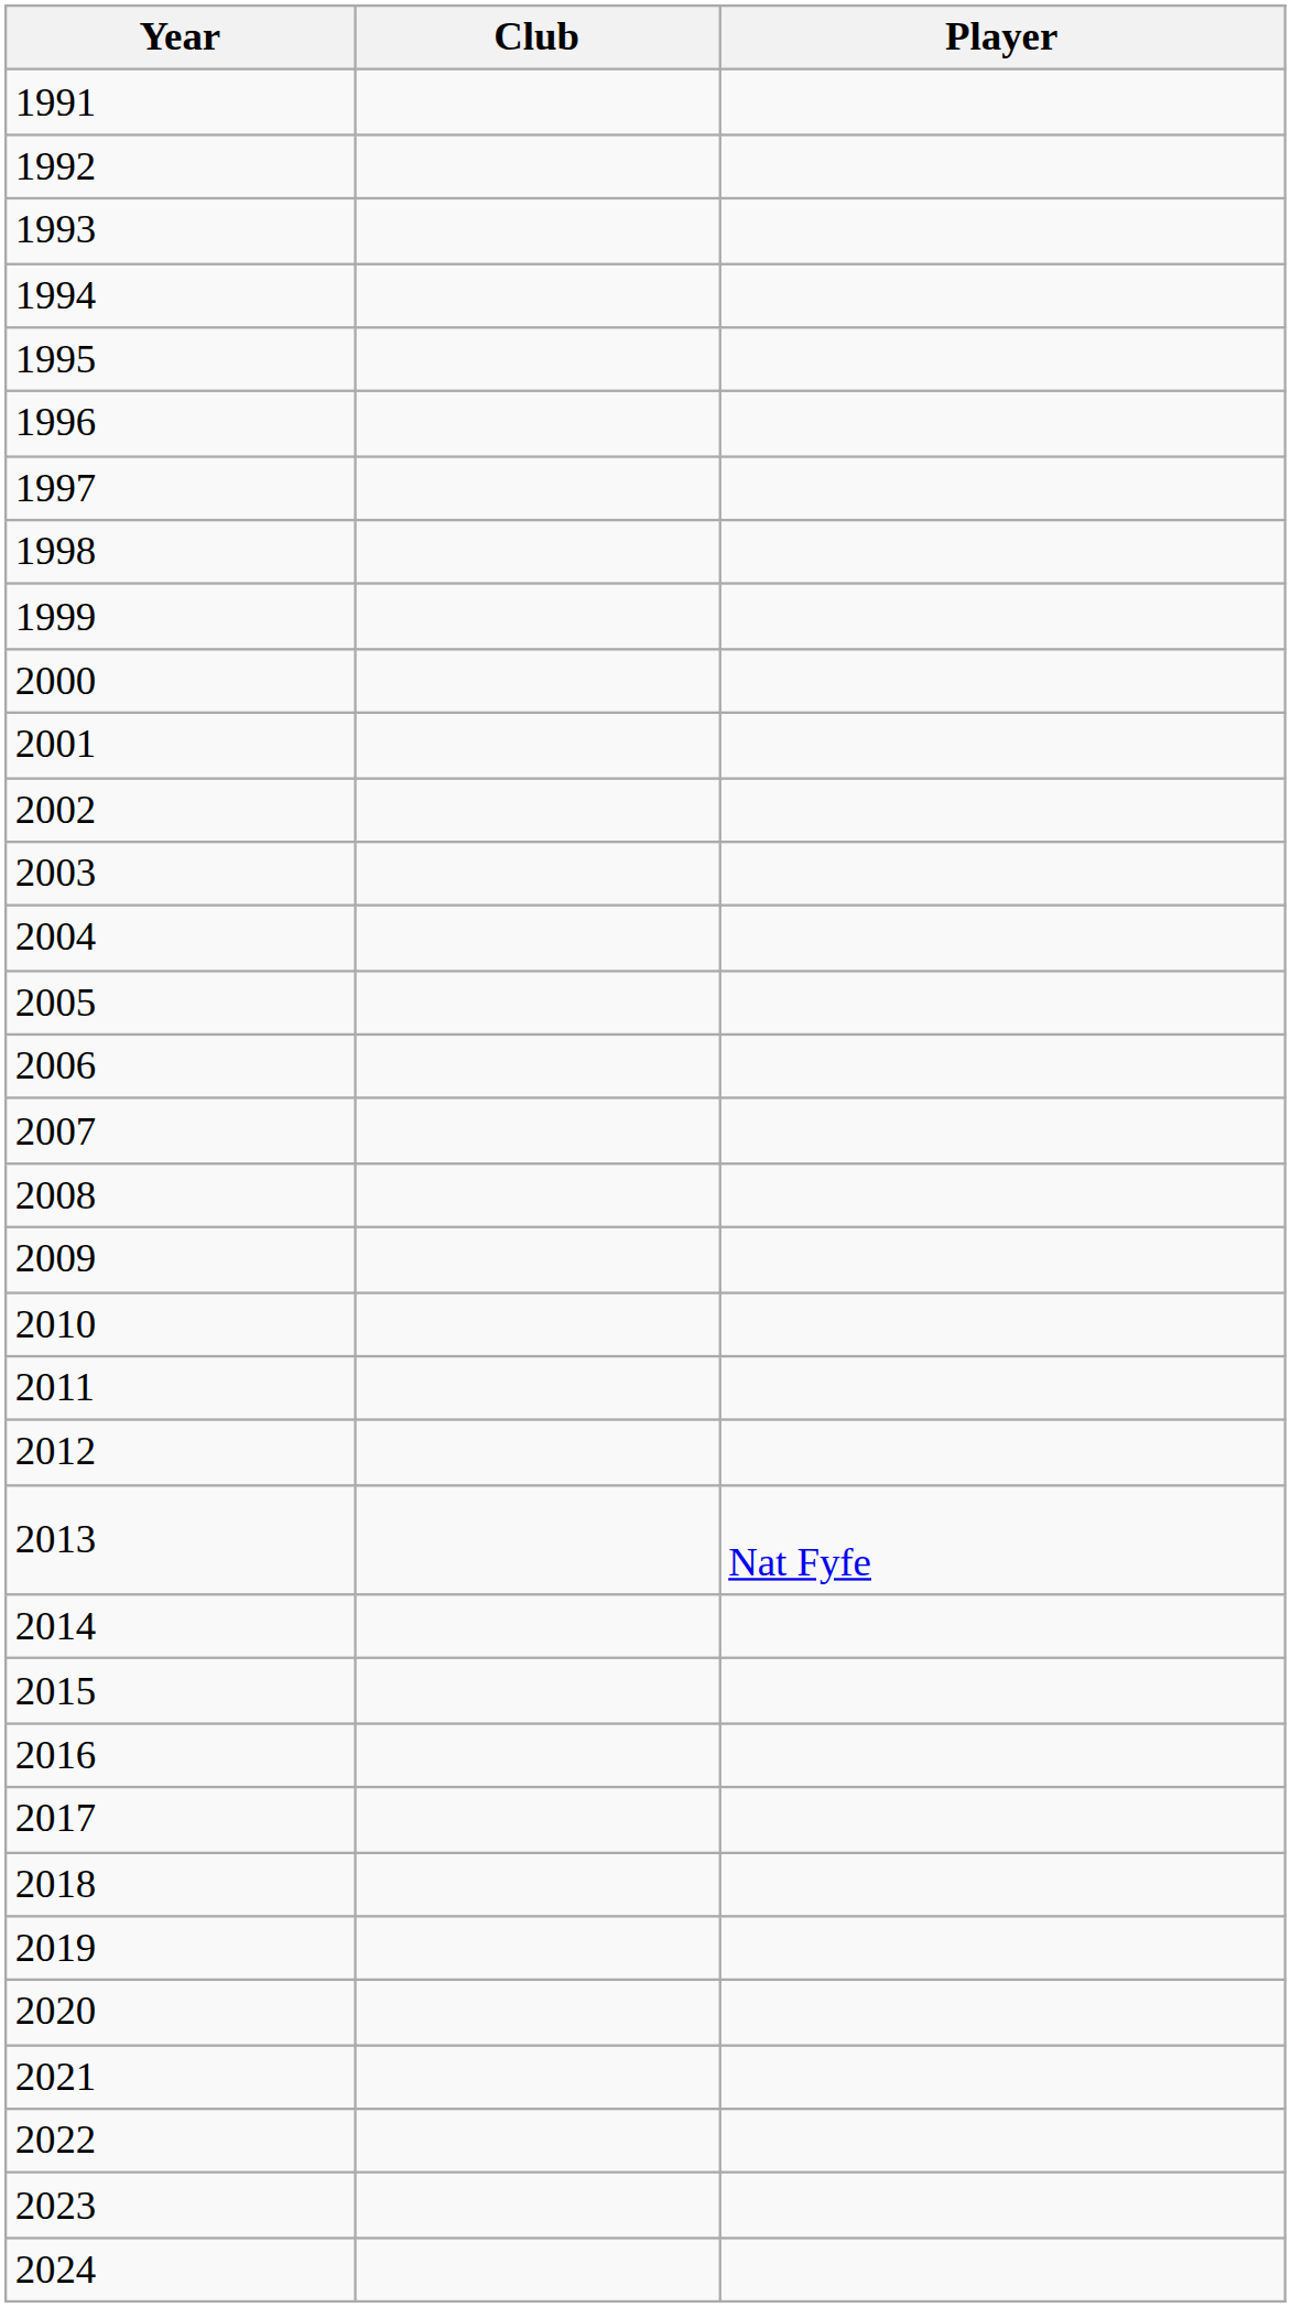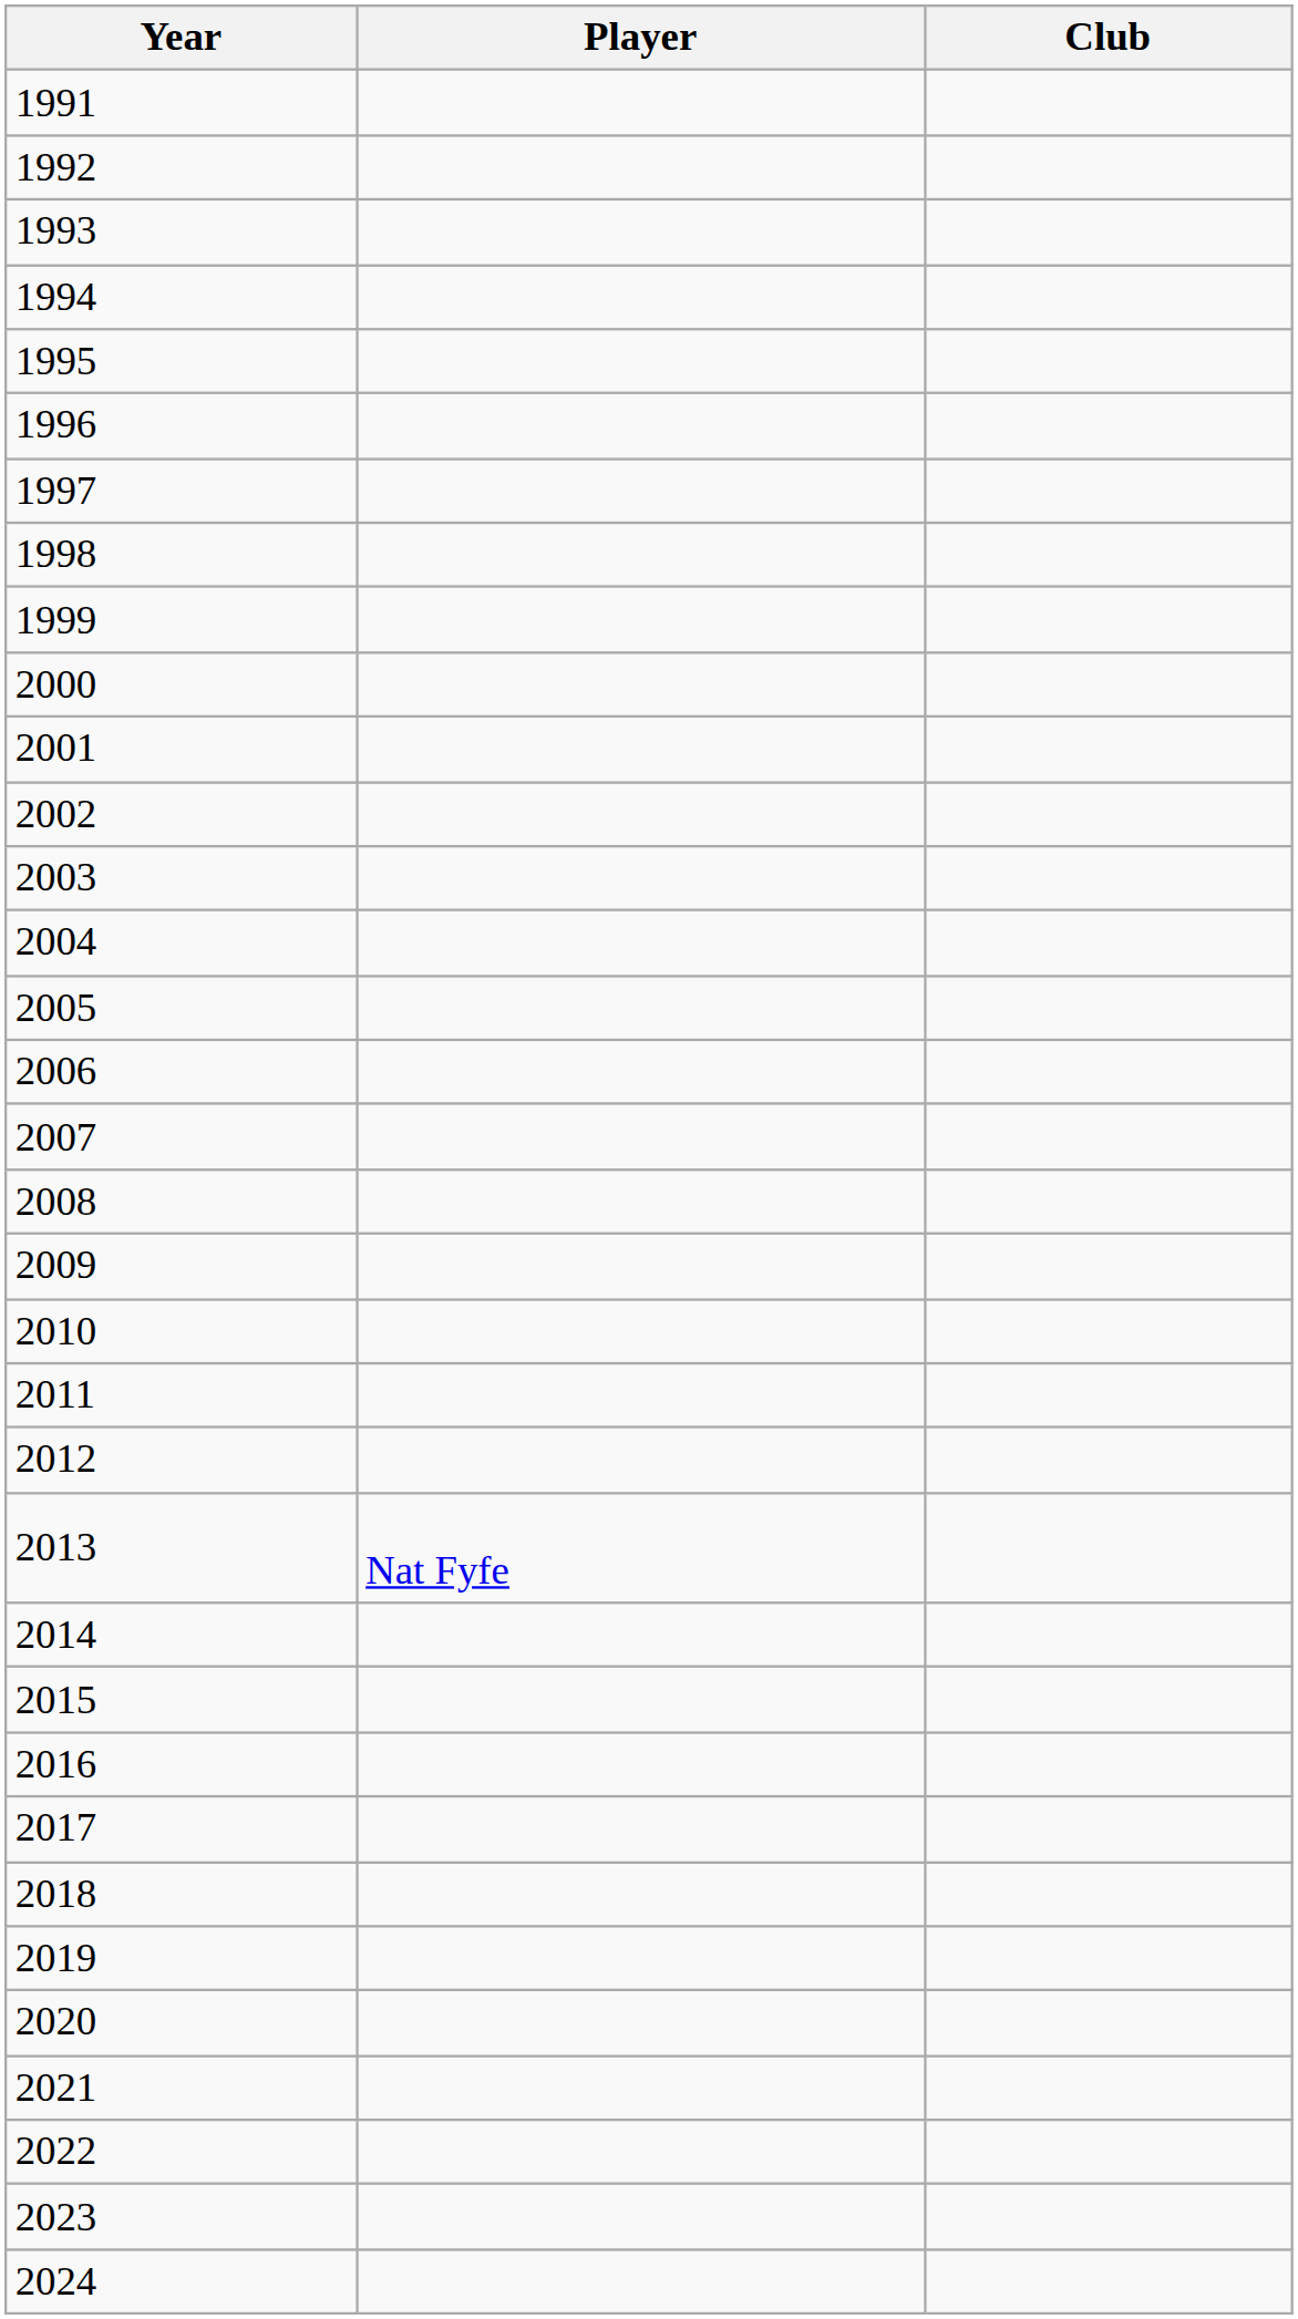columns swapped: Player <-> Club
